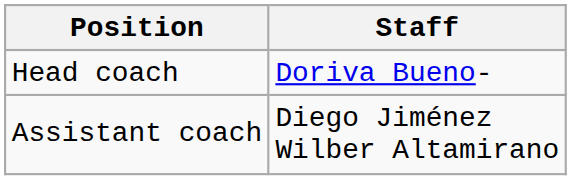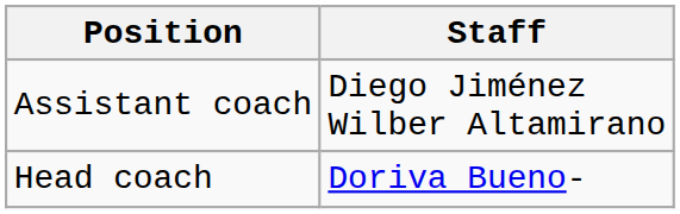rows swapped: Head coach <-> Assistant coach
